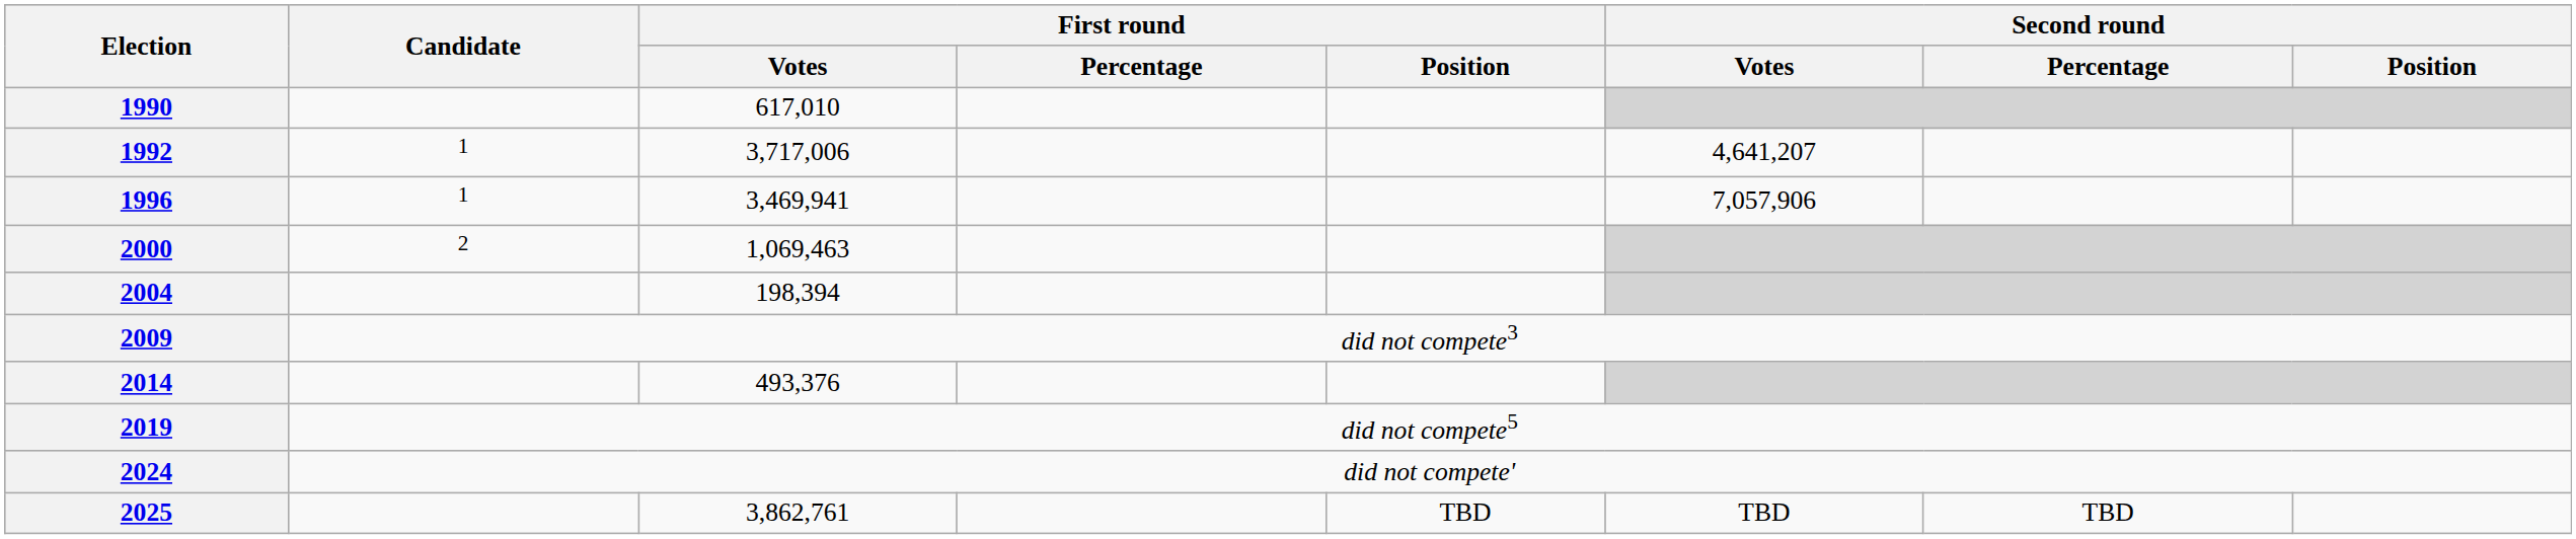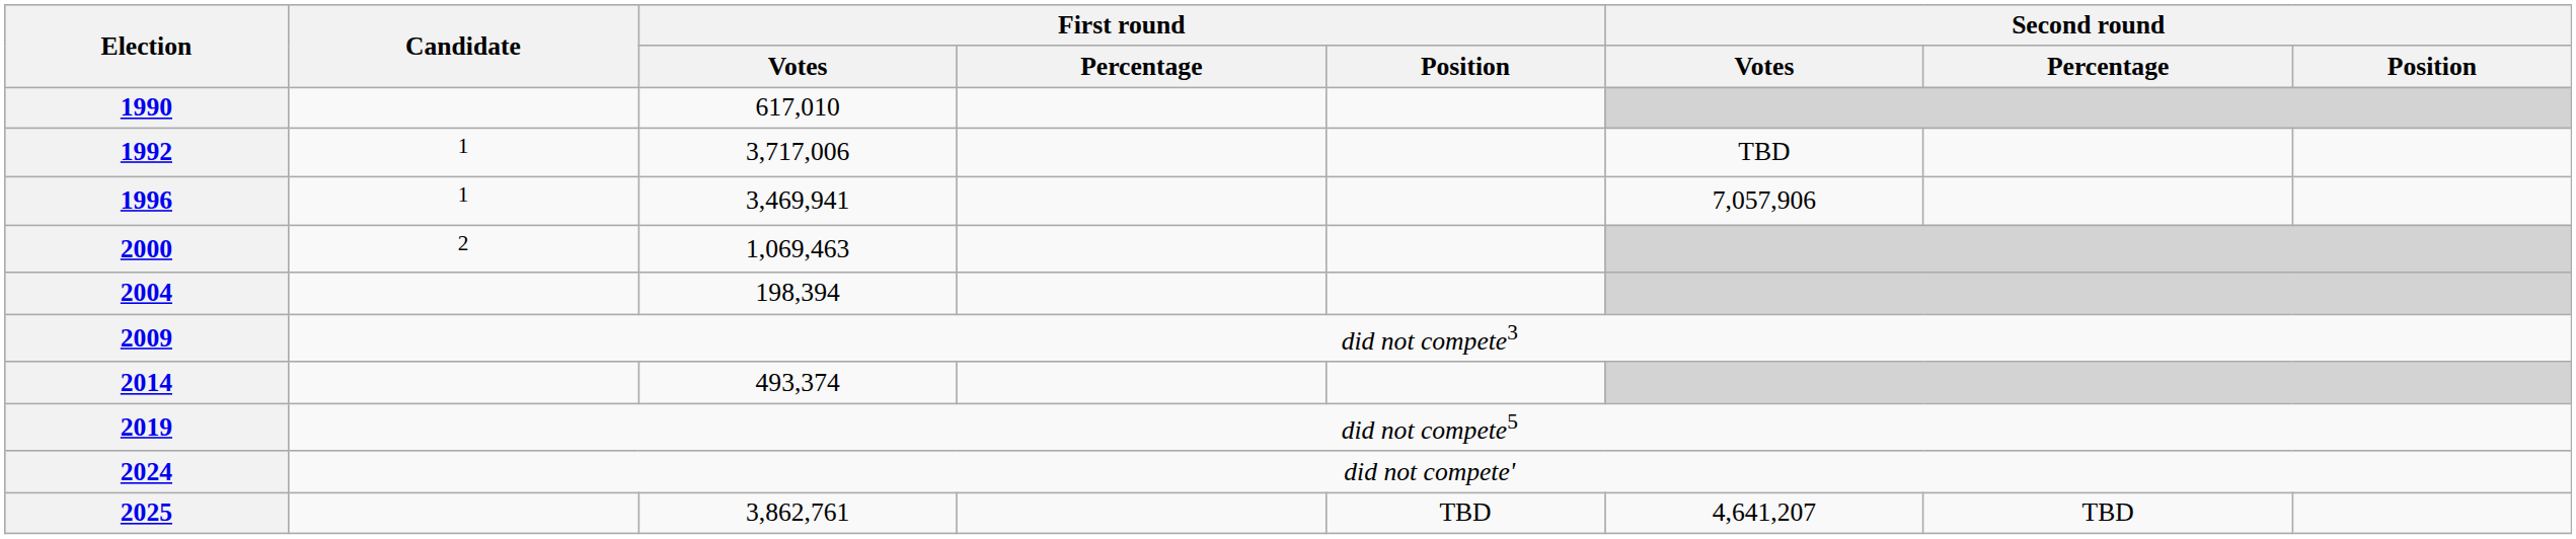1992 | Second round / Votes: 4,641,207 -> TBD
2014 | First round / Votes: 493,376 -> 493,374
2025 | Second round / Votes: TBD -> 4,641,207
